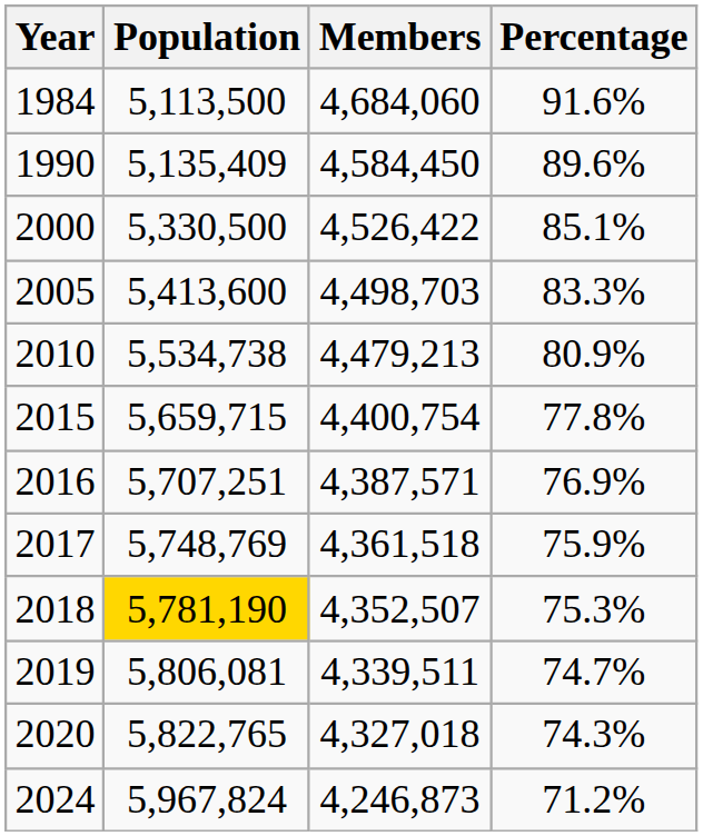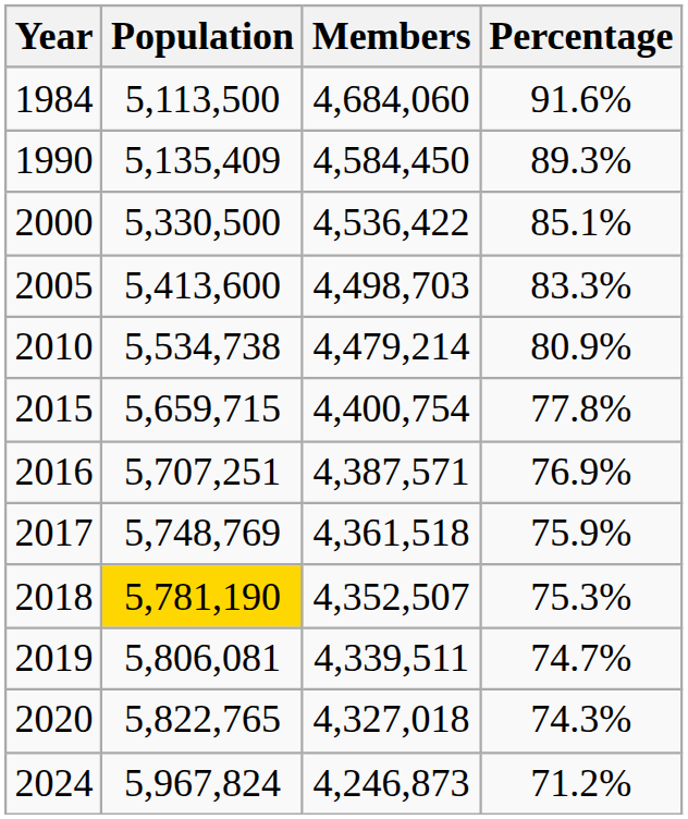1990 | Percentage: 89.6% -> 89.3%
2000 | Members: 4,526,422 -> 4,536,422
2010 | Members: 4,479,213 -> 4,479,214
